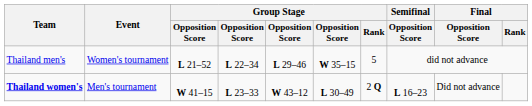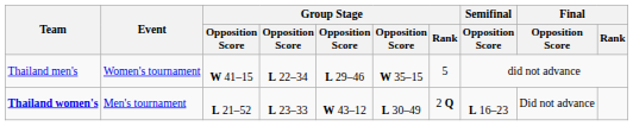Thailand men's | column 3: L 21–52 -> W 41–15
Thailand women's | column 3: W 41–15 -> L 21–52
